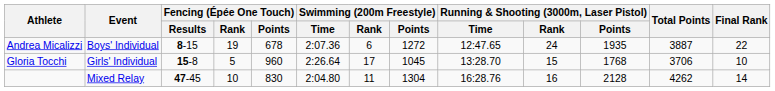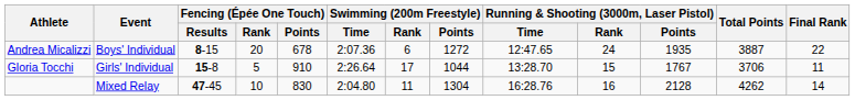Andrea Micalizzi | Fencing (Épée One Touch) / Rank: 19 -> 20
Gloria Tocchi | Fencing (Épée One Touch) / Points: 960 -> 910
Gloria Tocchi | Swimming (200m Freestyle) / Points: 1045 -> 1044
Gloria Tocchi | Running & Shooting (3000m, Laser Pistol) / Points: 1768 -> 1767
Gloria Tocchi | Final Rank: 10 -> 11
